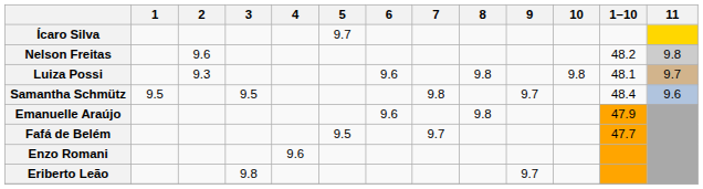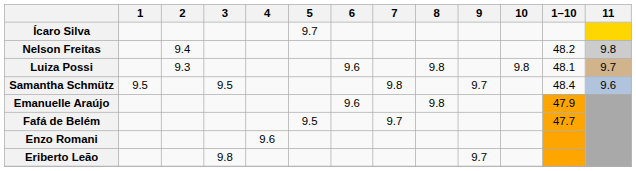Nelson Freitas | 2: 9.6 -> 9.4
